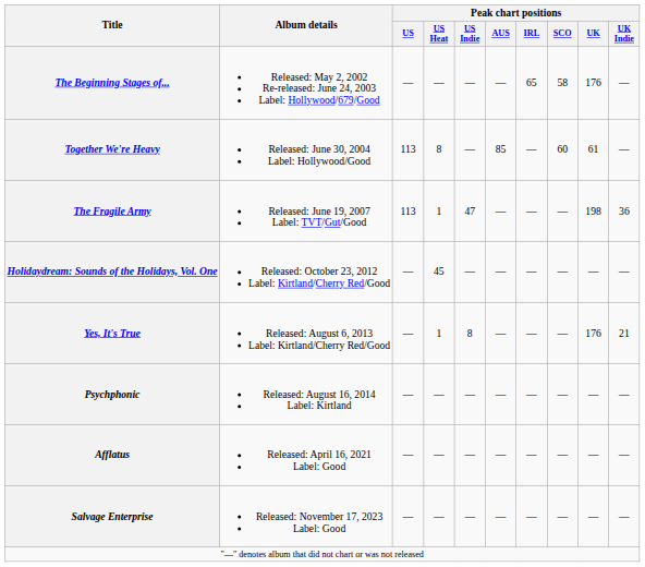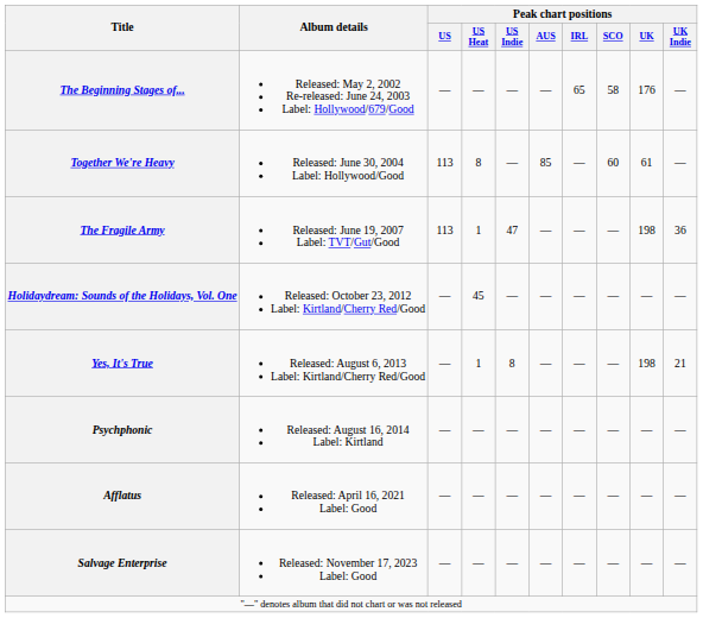Yes, It's True | Peak chart positions / UK: 176 -> 198
